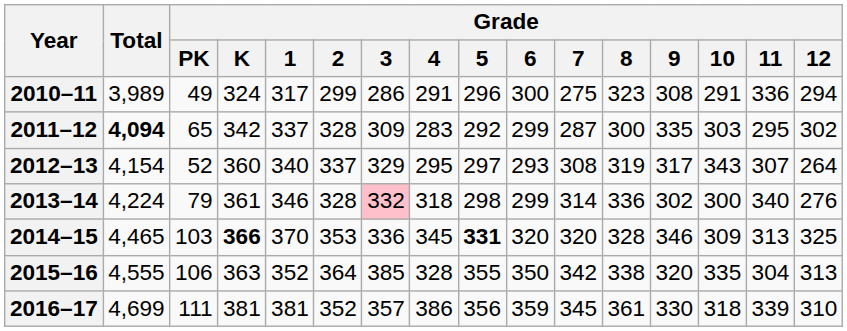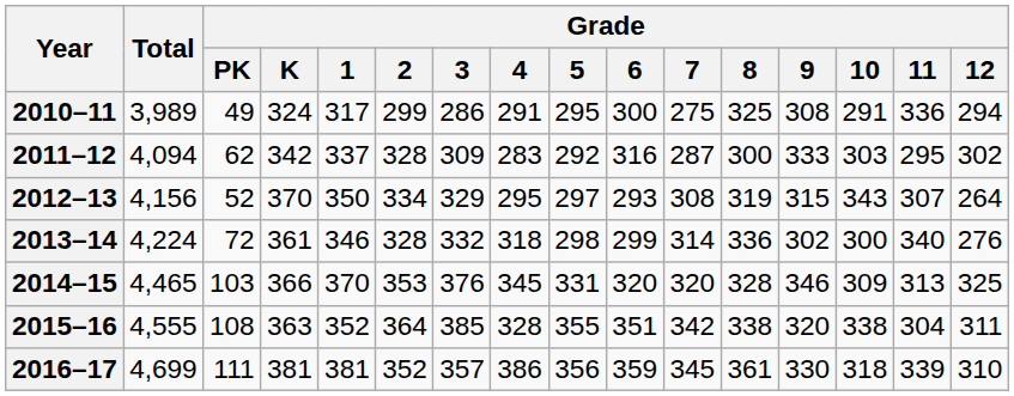2010–11 | Grade / 5: 296 -> 295
2010–11 | Grade / 8: 323 -> 325
2011–12 | Total: bold -> normal
2011–12 | Grade / PK: 65 -> 62
2011–12 | Grade / 6: 299 -> 316
2011–12 | Grade / 9: 335 -> 333
2012–13 | Total: 4,154 -> 4,156
2012–13 | Grade / K: 360 -> 370
2012–13 | Grade / 1: 340 -> 350
2012–13 | Grade / 2: 337 -> 334
2012–13 | Grade / 9: 317 -> 315
2013–14 | Grade / PK: 79 -> 72
2013–14 | Grade / 3: pink background -> no background
2014–15 | Grade / K: bold -> normal
2014–15 | Grade / 3: 336 -> 376
2014–15 | Grade / 5: bold -> normal
2015–16 | Grade / PK: 106 -> 108
2015–16 | Grade / 6: 350 -> 351
2015–16 | Grade / 10: 335 -> 338
2015–16 | Grade / 12: 313 -> 311
